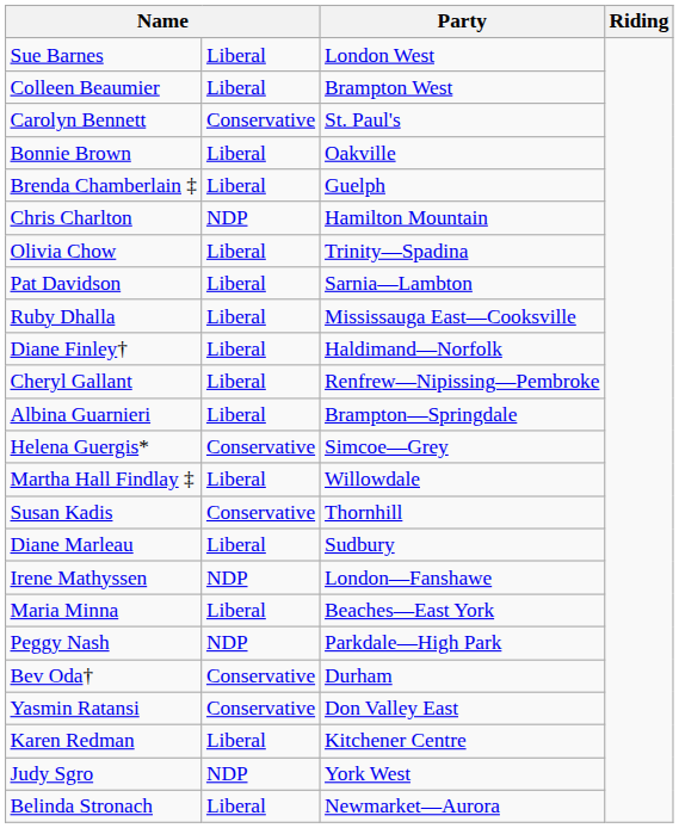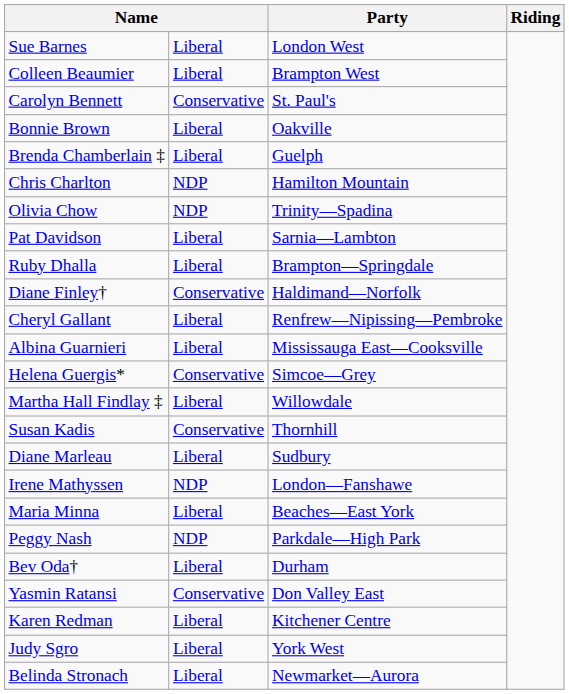Olivia Chow | column 2: Liberal -> NDP
Ruby Dhalla | Party: Mississauga East—Cooksville -> Brampton—Springdale
Diane Finley† | column 2: Liberal -> Conservative
Albina Guarnieri | Party: Brampton—Springdale -> Mississauga East—Cooksville
Bev Oda† | column 2: Conservative -> Liberal
Judy Sgro | column 2: NDP -> Liberal
